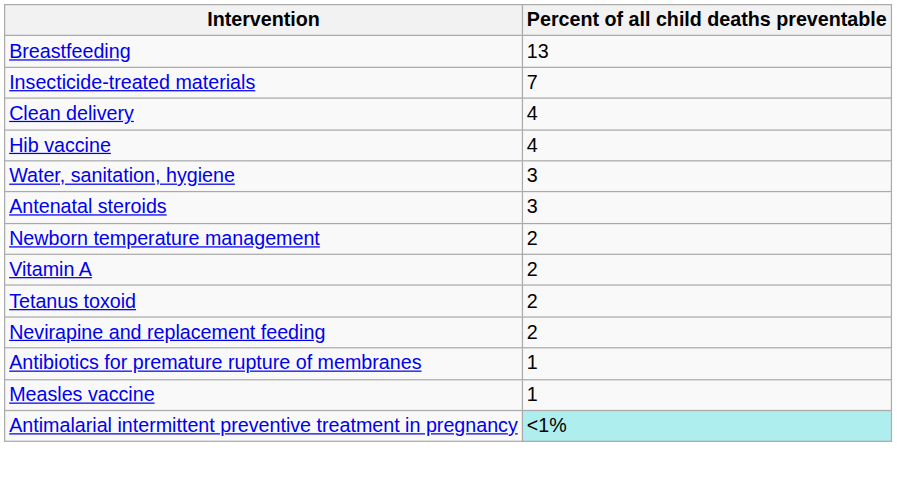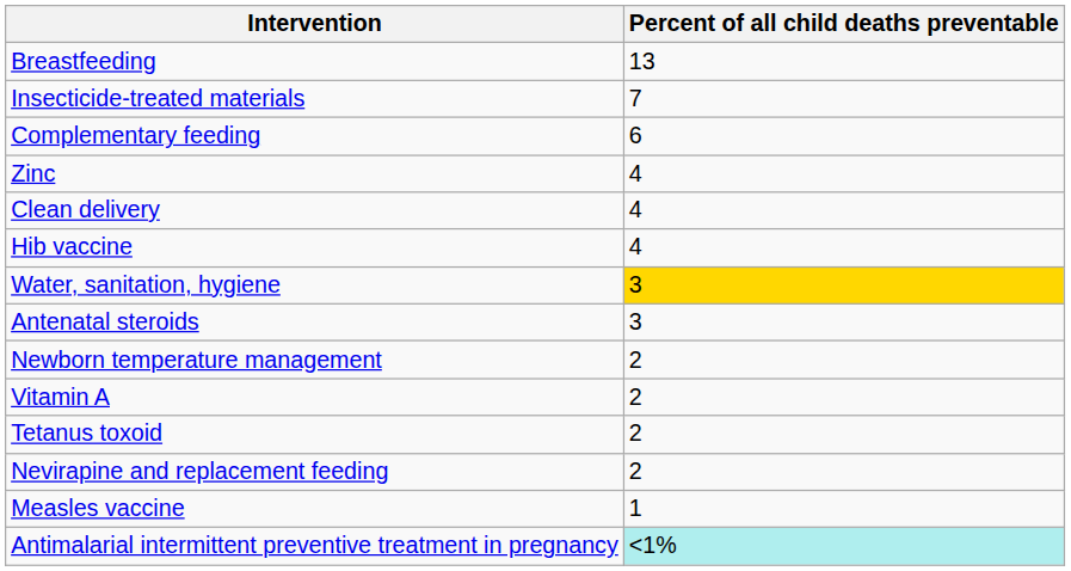+ row: Complementary feeding | 6
+ row: Zinc | 4
Water, sanitation, hygiene | Percent of all child deaths preventable: no background -> gold background
- row: Antibiotics for premature rupture of membranes | 1
